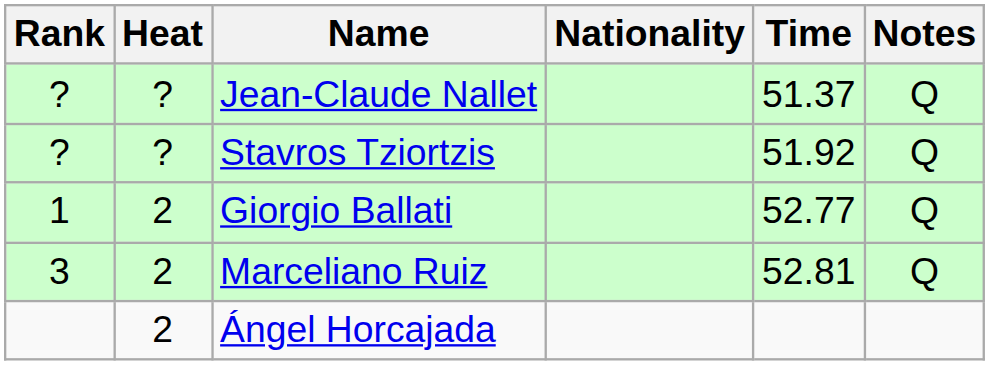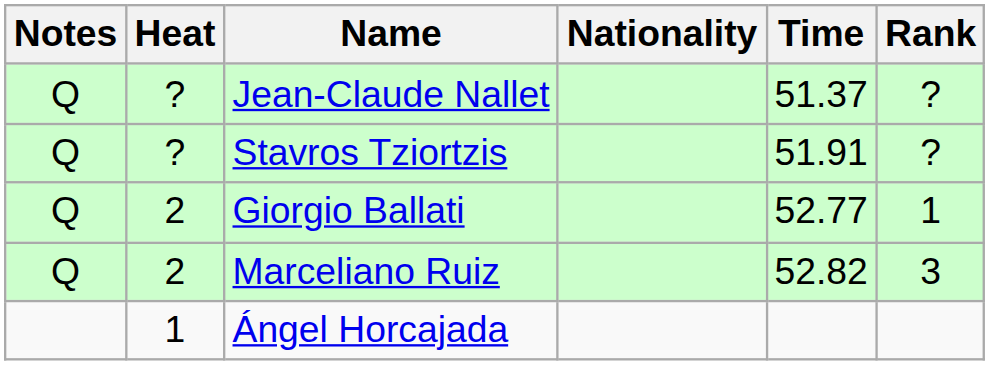columns swapped: Rank <-> Notes
Stavros Tziortzis | Time: 51.92 -> 51.91
Marceliano Ruiz | Time: 52.81 -> 52.82
Ángel Horcajada | Heat: 2 -> 1
